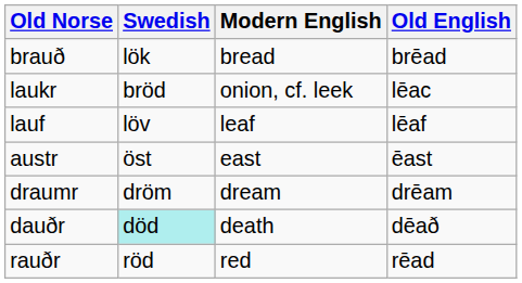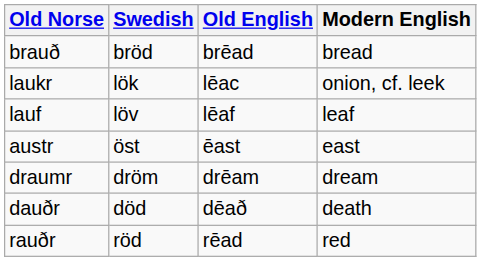columns swapped: Old English <-> Modern English
brauð | Swedish: lök -> bröd
laukr | Swedish: bröd -> lök
dauðr | Swedish: paleturquoise background -> no background
